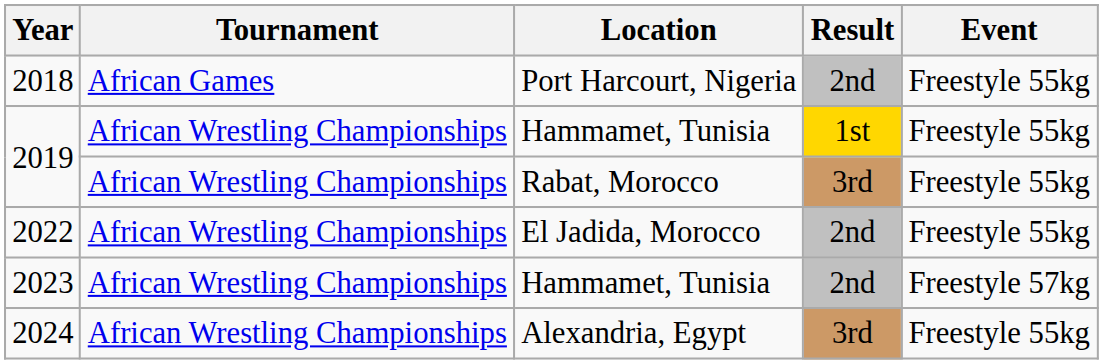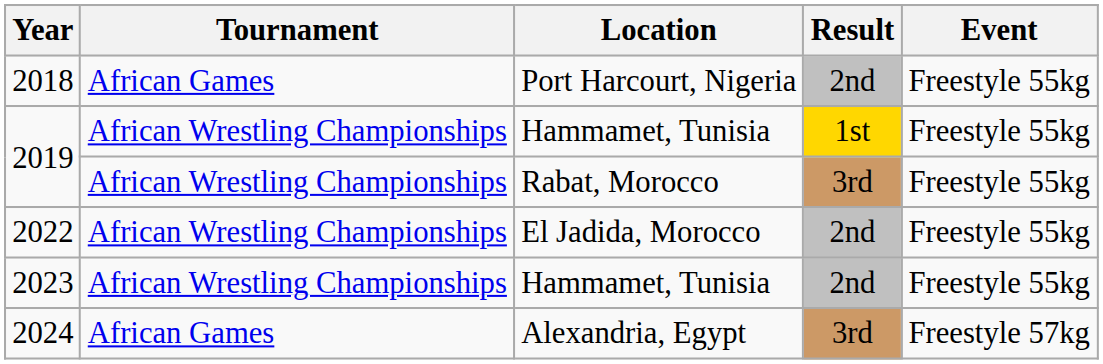2023 | Event: Freestyle 57kg -> Freestyle 55kg
2024 | Tournament: African Wrestling Championships -> African Games
2024 | Event: Freestyle 55kg -> Freestyle 57kg
